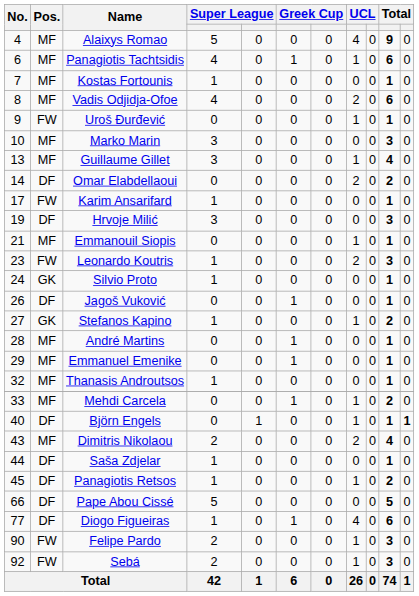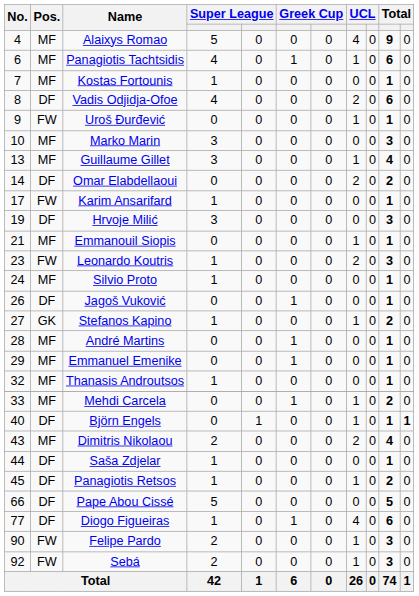Vadis Odjidja-Ofoe | Pos.: MF -> DF
Silvio Proto | Pos.: GK -> MF
